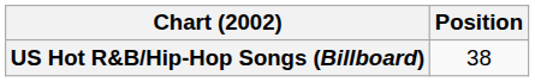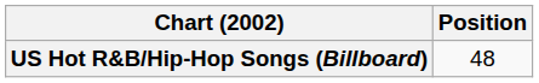US Hot R&B/Hip-Hop Songs (Billboard) | Position: 38 -> 48
